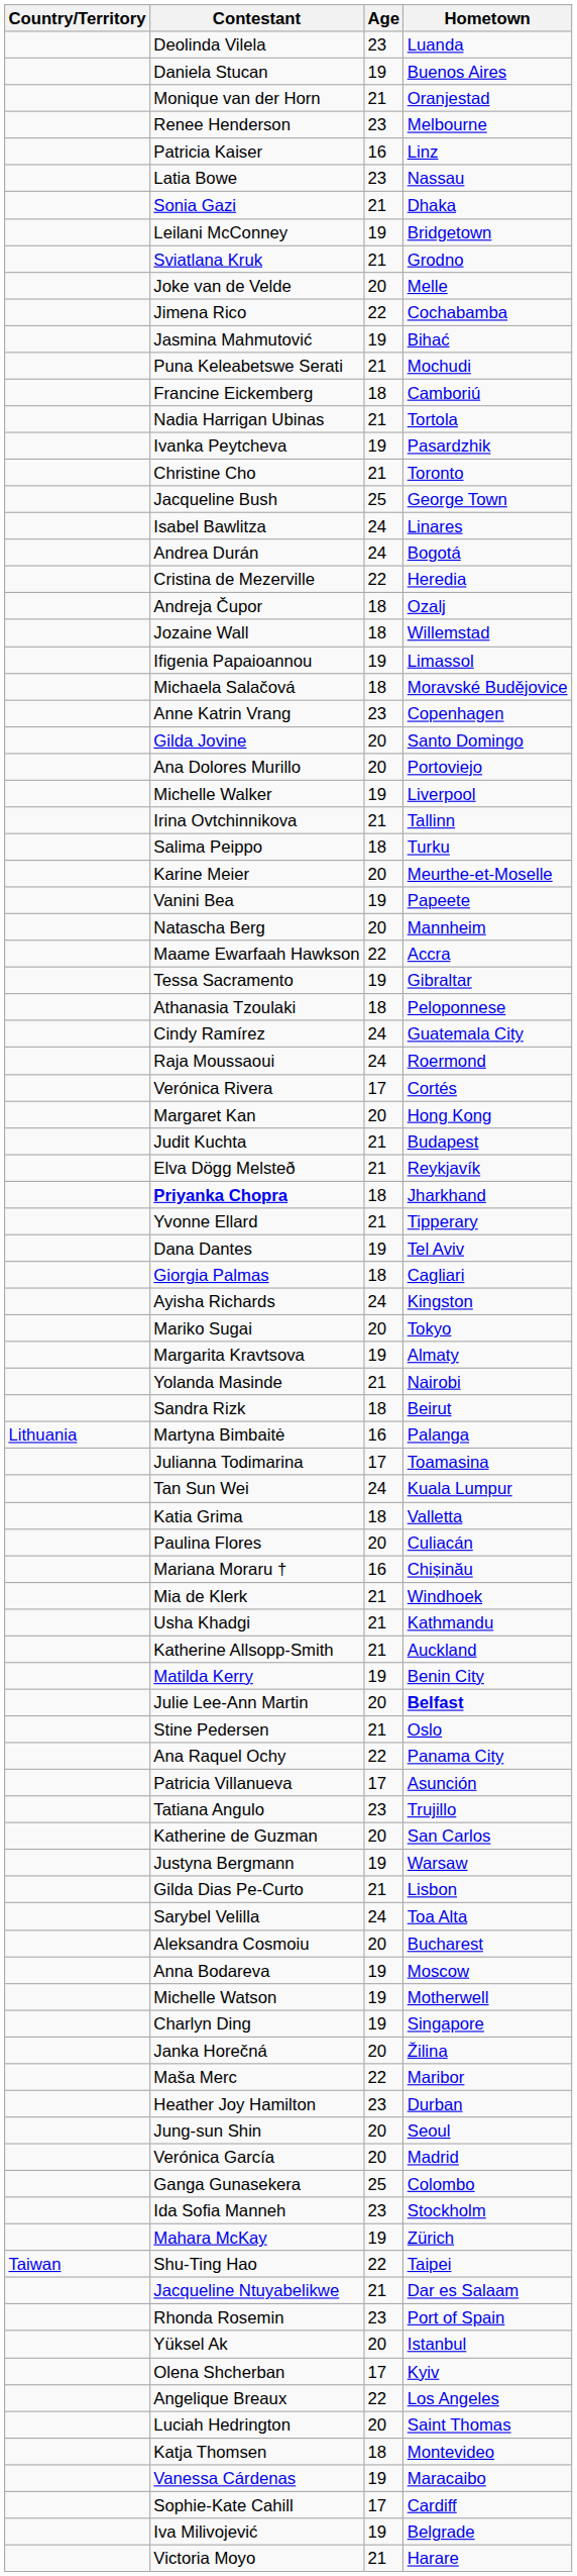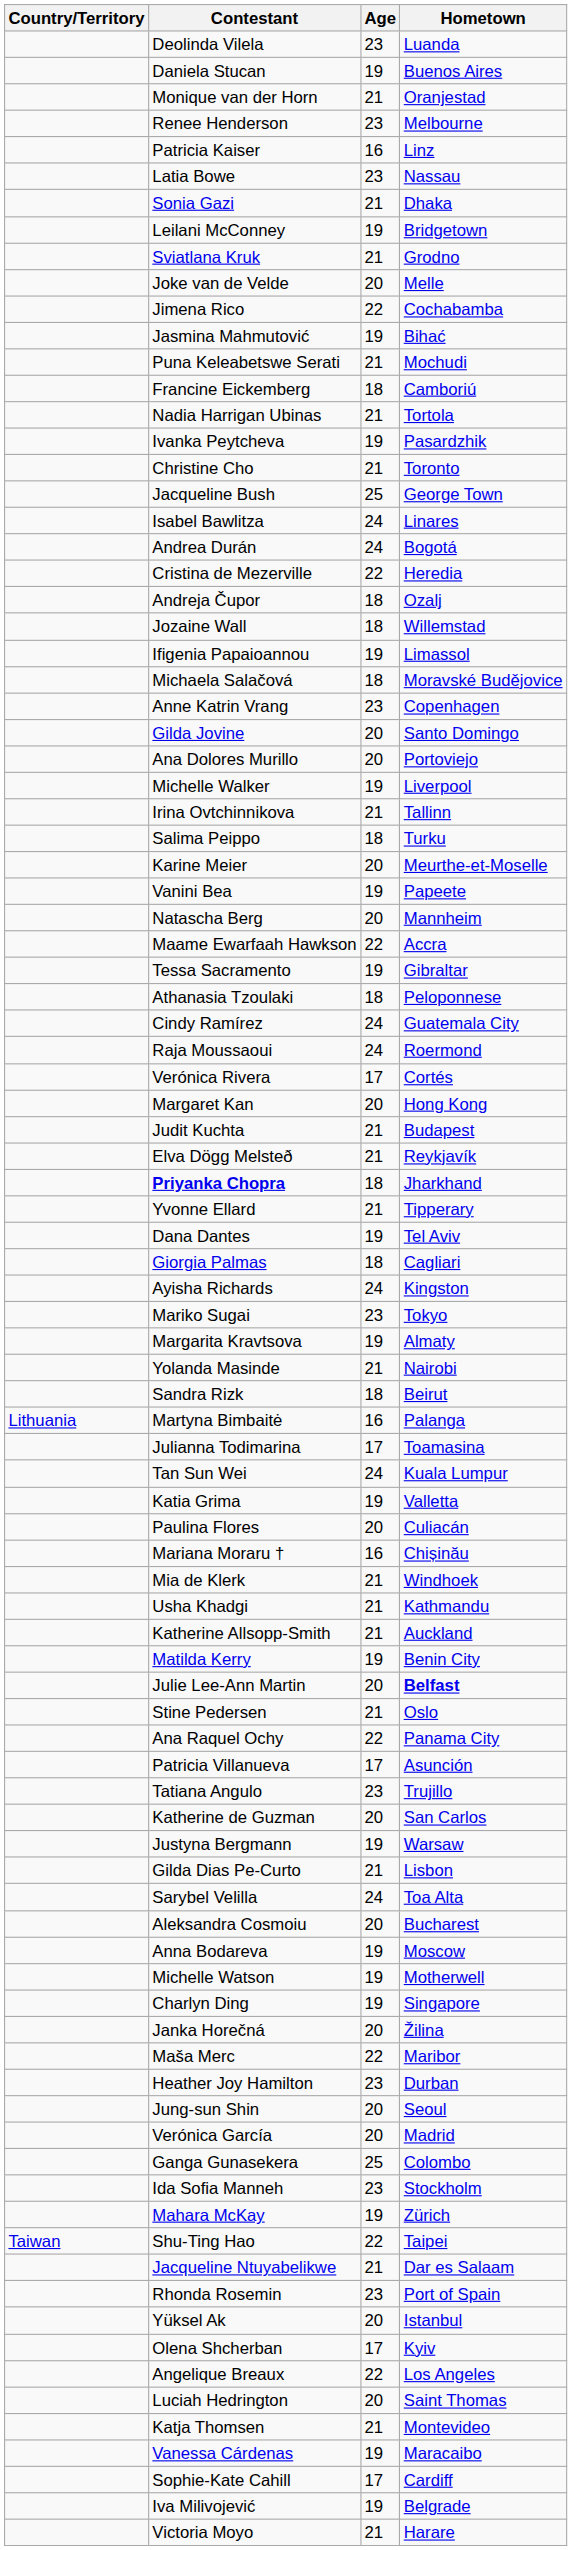Mariko Sugai | Age: 20 -> 23
Katia Grima | Age: 18 -> 19
Katja Thomsen | Age: 18 -> 21
